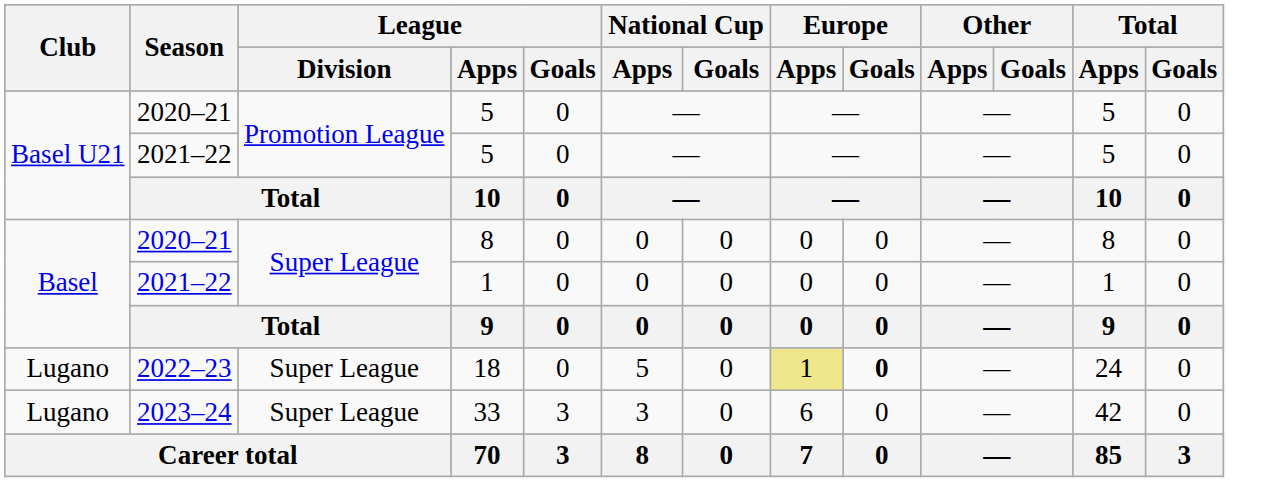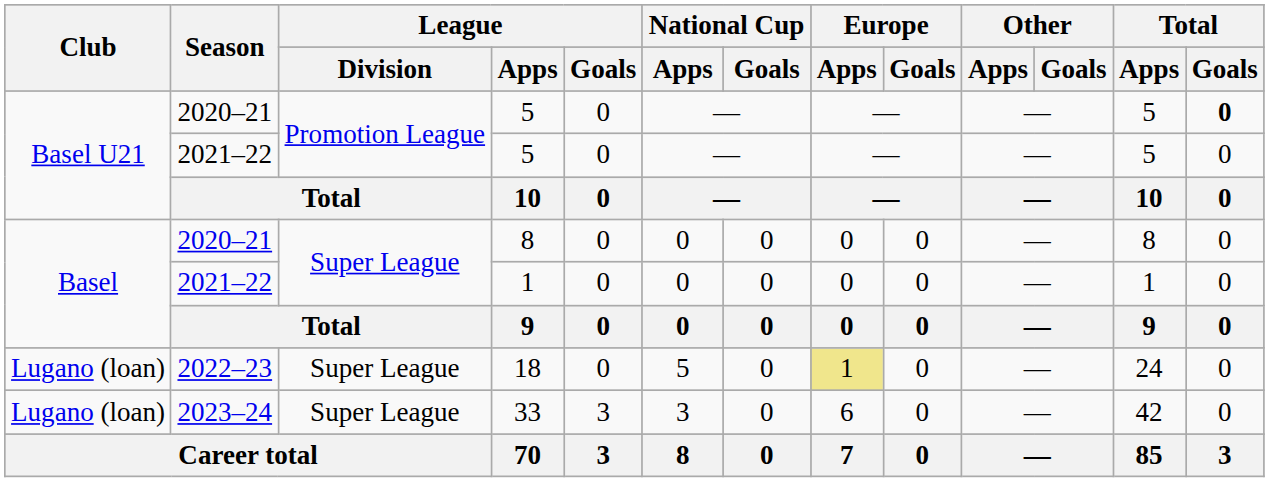2020–21 / 5 | Total / Goals: normal -> bold
18 | Club: Lugano -> Lugano (loan)
18 | Europe / Goals: bold -> normal
33 | Club: Lugano -> Lugano (loan)
